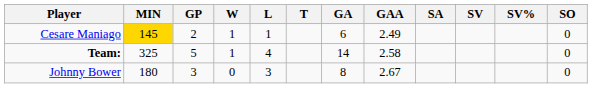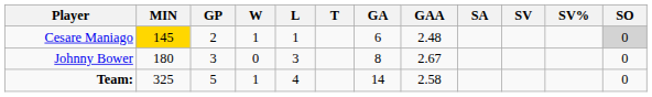Cesare Maniago | GAA: 2.49 -> 2.48
Cesare Maniago | SO: no background -> lightgrey background
rows swapped: Johnny Bower <-> Team:
